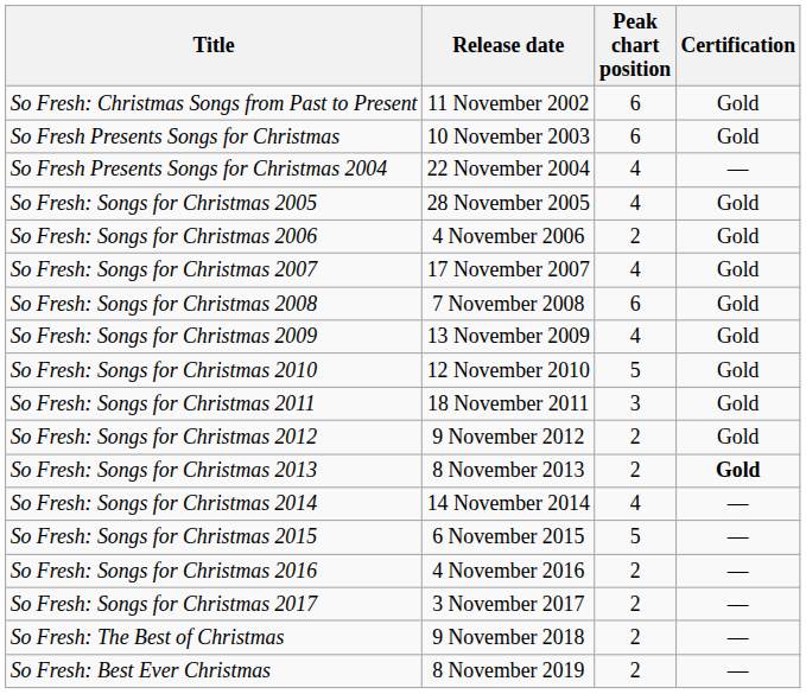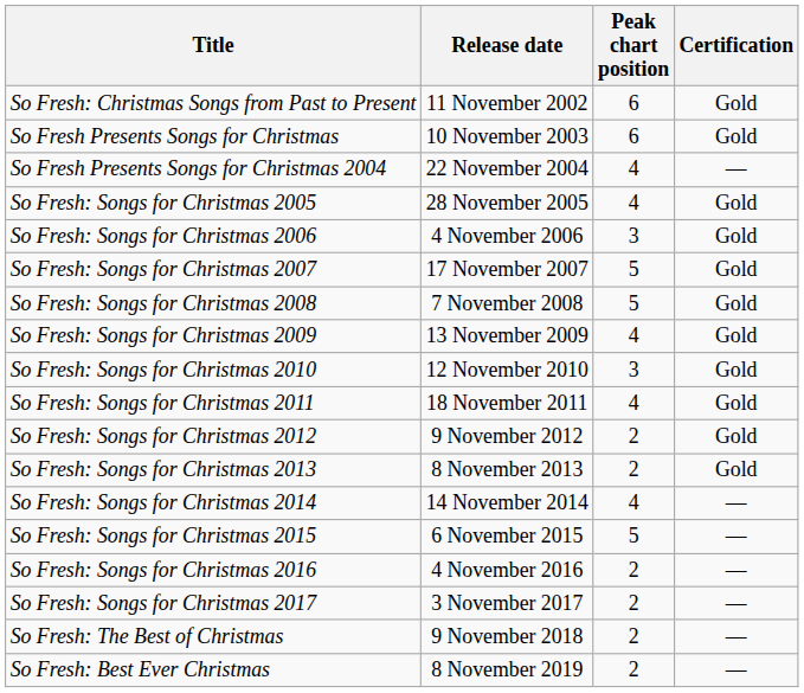So Fresh: Songs for Christmas 2006 | Peak chart position: 2 -> 3
So Fresh: Songs for Christmas 2007 | Peak chart position: 4 -> 5
So Fresh: Songs for Christmas 2008 | Peak chart position: 6 -> 5
So Fresh: Songs for Christmas 2010 | Peak chart position: 5 -> 3
So Fresh: Songs for Christmas 2011 | Peak chart position: 3 -> 4
So Fresh: Songs for Christmas 2013 | Certification: bold -> normal
